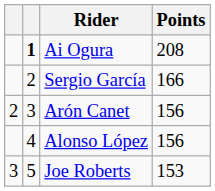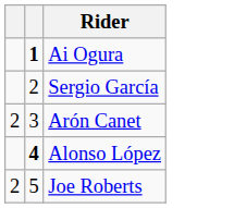- column: Points | 208 | 166 | 156 | 156 | 153
Alonso López | column 2: normal -> bold
Joe Roberts | column 1: 3 -> 2
